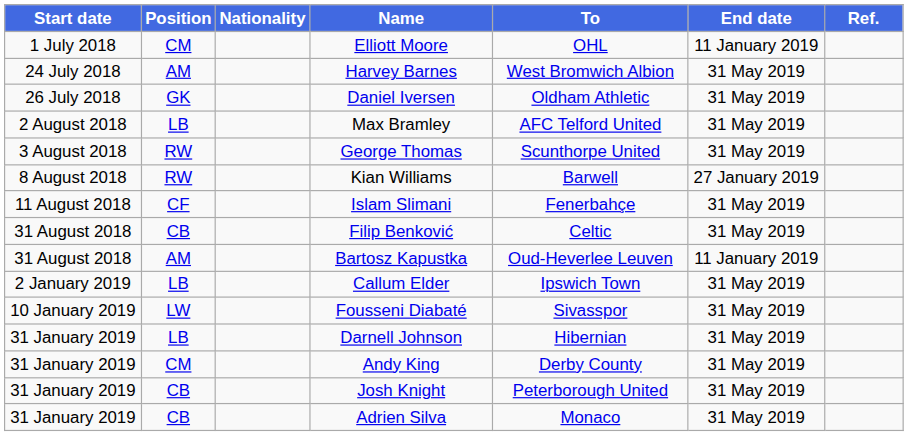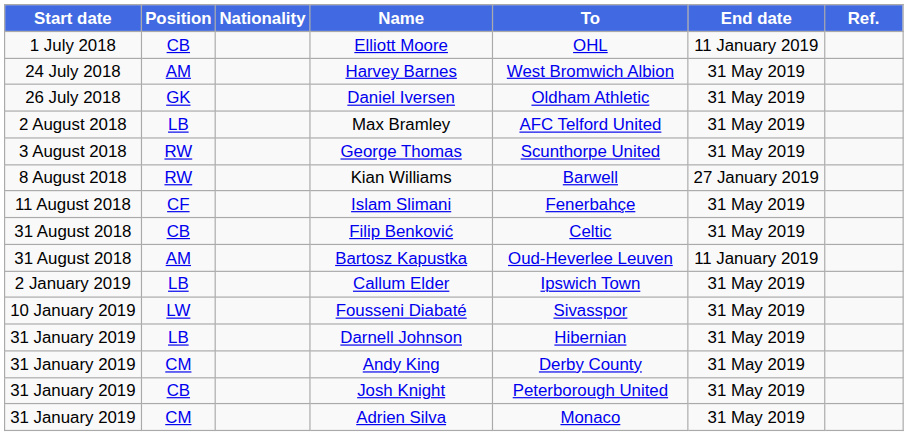Elliott Moore | Position: CM -> CB
Adrien Silva | Position: CB -> CM
